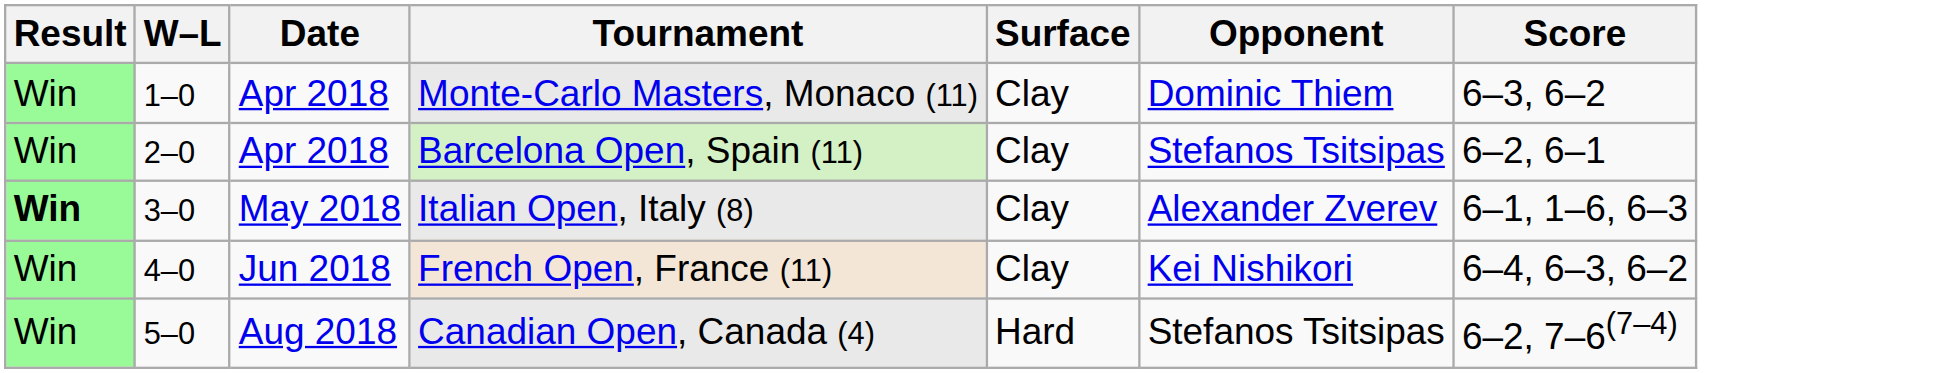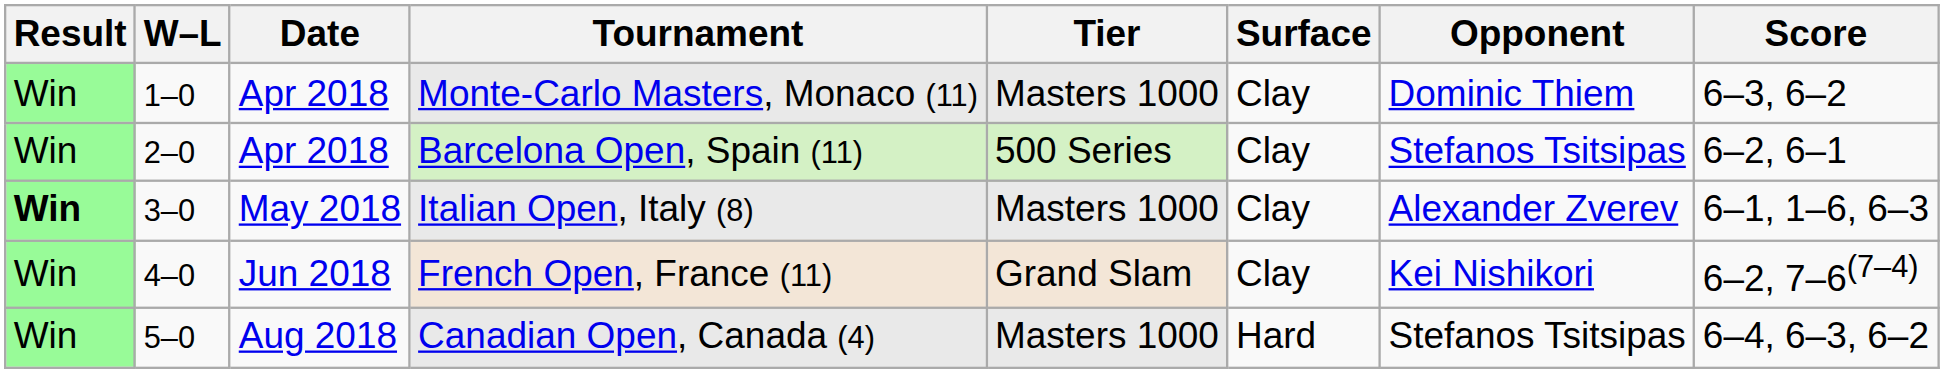+ column: Tier | Masters 1000 | 500 Series | Masters 1000 | Grand Slam | Masters 1000
French Open, France (11) | Score: 6–4, 6–3, 6–2 -> 6–2, 7–6(7–4)
Canadian Open, Canada (4) | Score: 6–2, 7–6(7–4) -> 6–4, 6–3, 6–2
